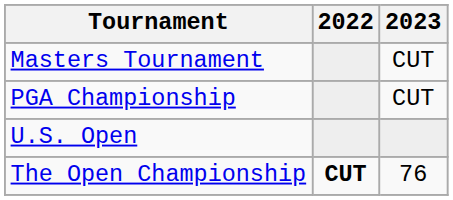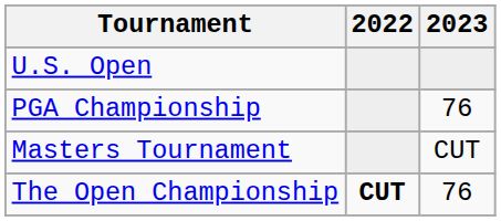rows swapped: Masters Tournament <-> U.S. Open
PGA Championship | 2023: CUT -> 76
